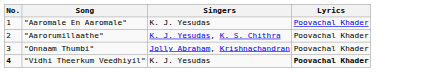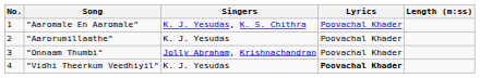+ column: Length (m:ss)
"Aaromale En Aaromale" | Singers: K. J. Yesudas -> K. J. Yesudas, K. S. Chithra
"Aarorumillaathe" | Singers: K. J. Yesudas, K. S. Chithra -> K. J. Yesudas
"Vidhi Theerkum Veedhiyil" | No.: bold -> normal
